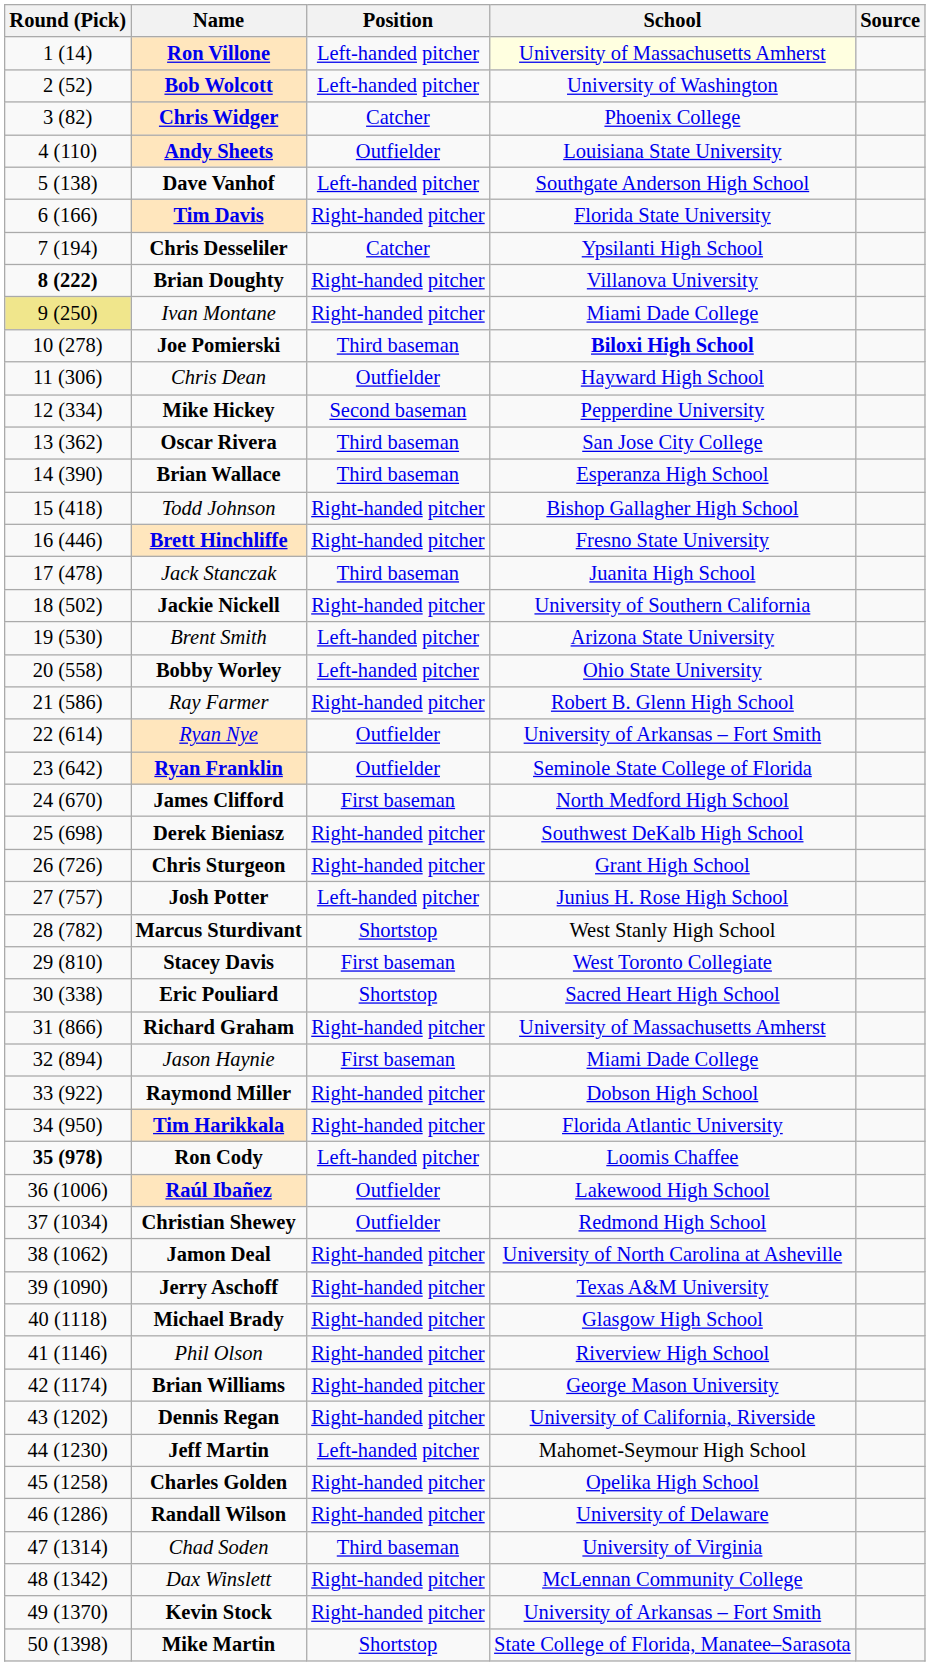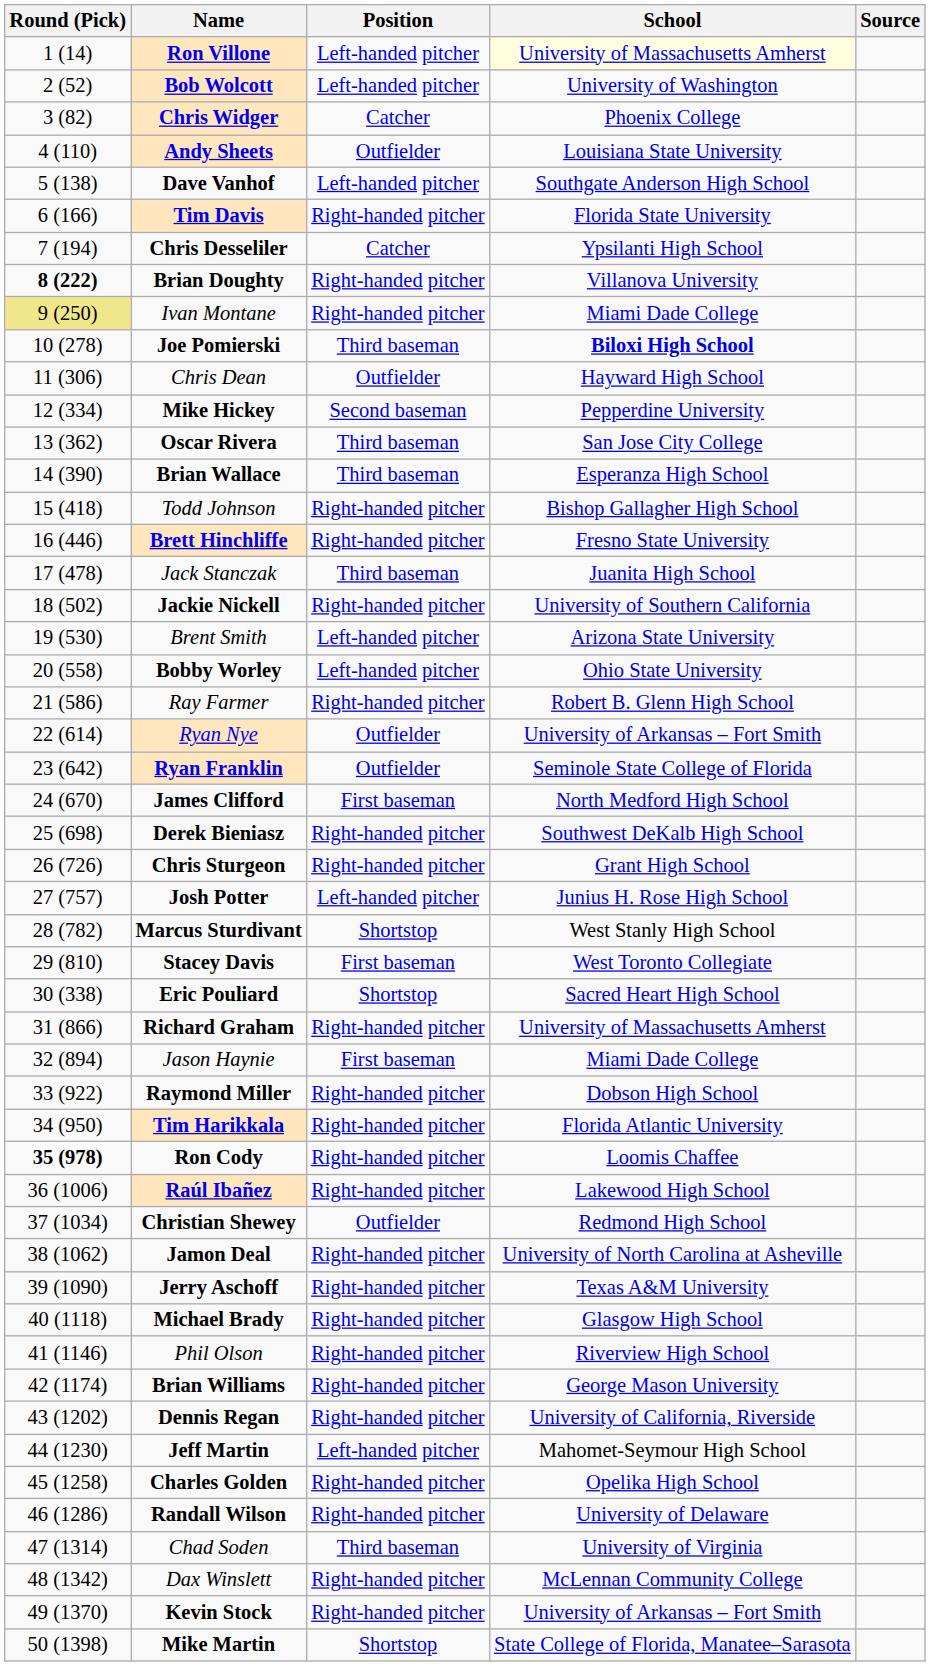Ron Cody | Position: Left-handed pitcher -> Right-handed pitcher
Raúl Ibañez | Position: Outfielder -> Right-handed pitcher
